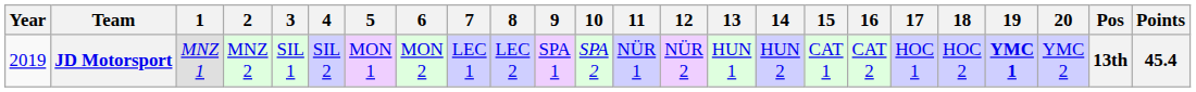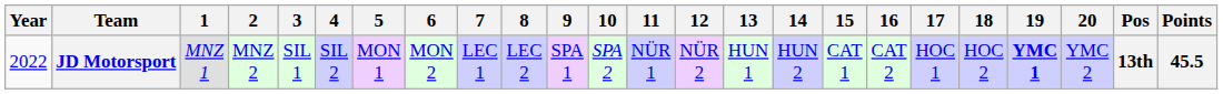JD Motorsport | Year: 2019 -> 2022
JD Motorsport | Points: 45.4 -> 45.5
